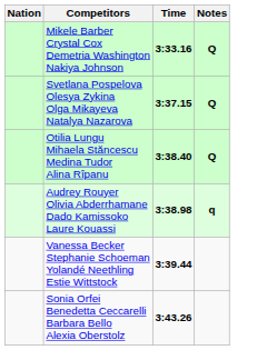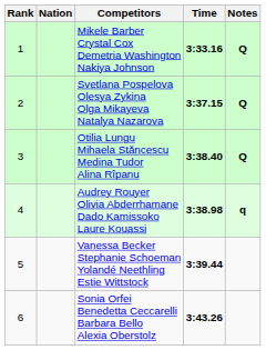+ column: Rank | 1 | 2 | 3 | 4 | 5 | 6
